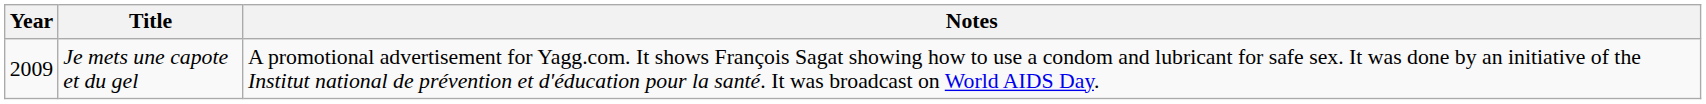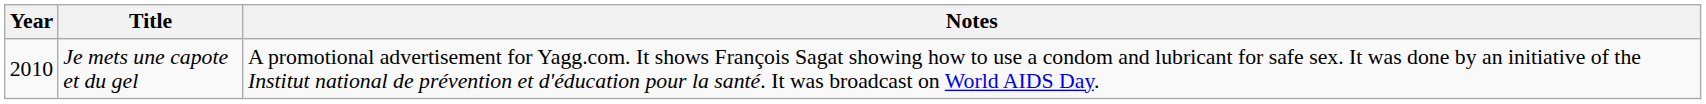Je mets une capote et du gel | Year: 2009 -> 2010
